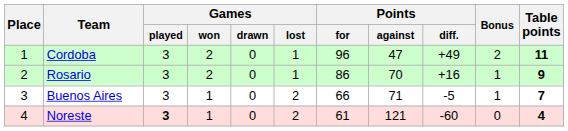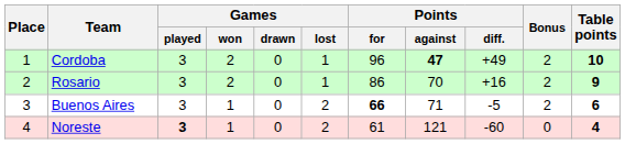Cordoba | Points / against: normal -> bold
Cordoba | Table points: 11 -> 10
Rosario | Bonus: 1 -> 2
Buenos Aires | Points / for: normal -> bold
Buenos Aires | Bonus: 1 -> 2
Buenos Aires | Table points: 7 -> 6
